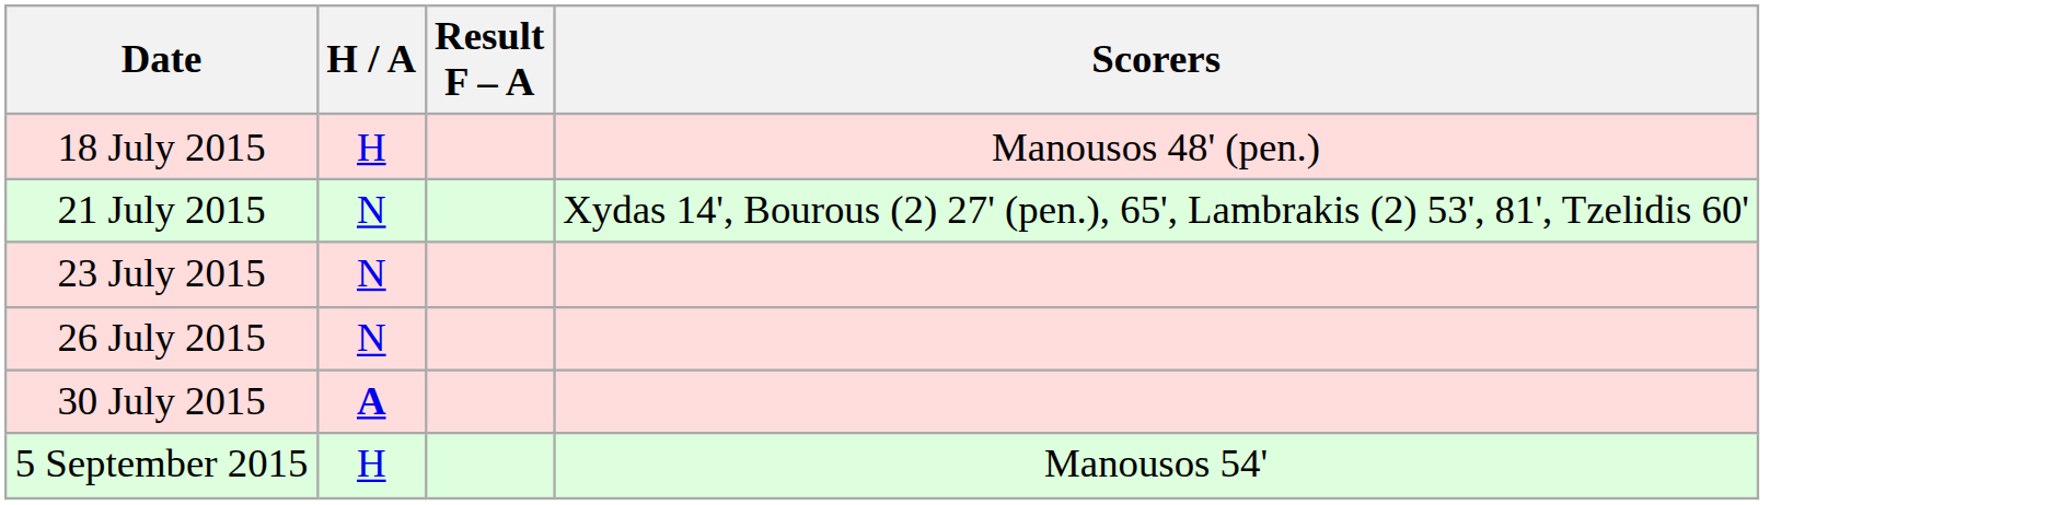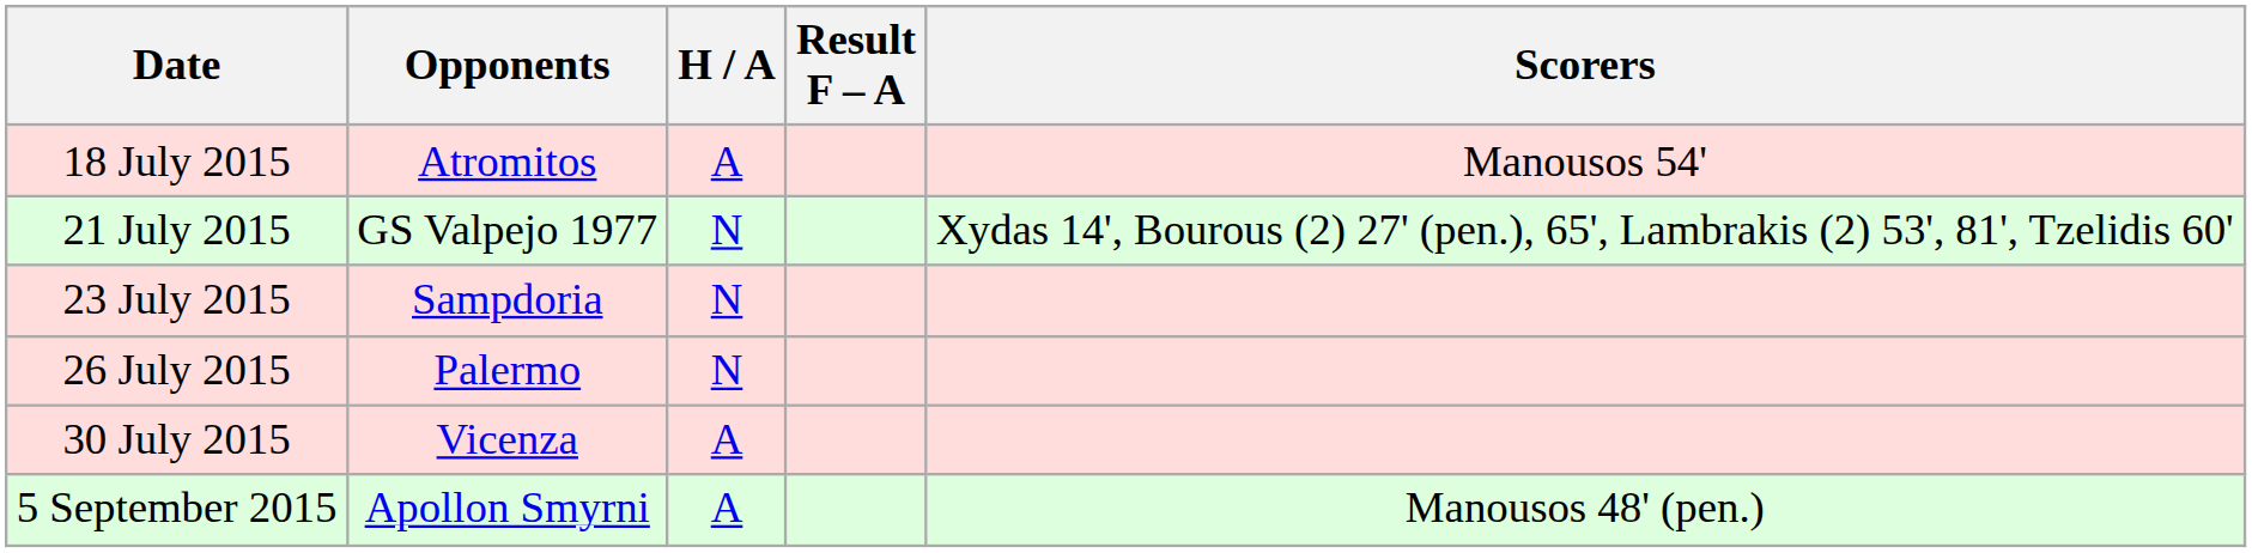+ column: Opponents | Atromitos | GS Valpejo 1977 | Sampdoria | Palermo | Vicenza | Apollon Smyrni
18 July 2015 | H / A: H -> A
18 July 2015 | Scorers: Manousos 48' (pen.) -> Manousos 54'
30 July 2015 | H / A: bold -> normal
5 September 2015 | H / A: H -> A
5 September 2015 | Scorers: Manousos 54' -> Manousos 48' (pen.)
